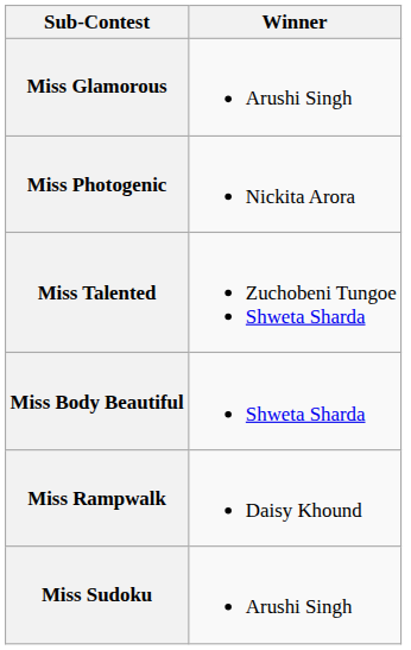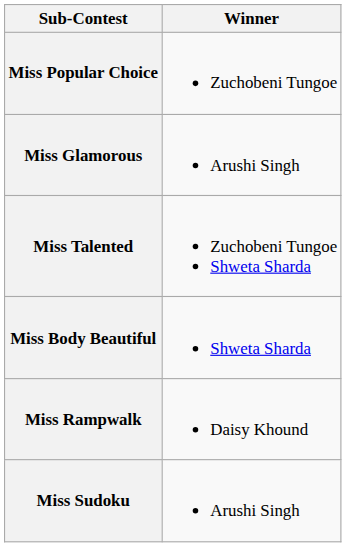+ row: Miss Popular Choice | Zuchobeni Tungoe
- row: Miss Photogenic | Nickita Arora
